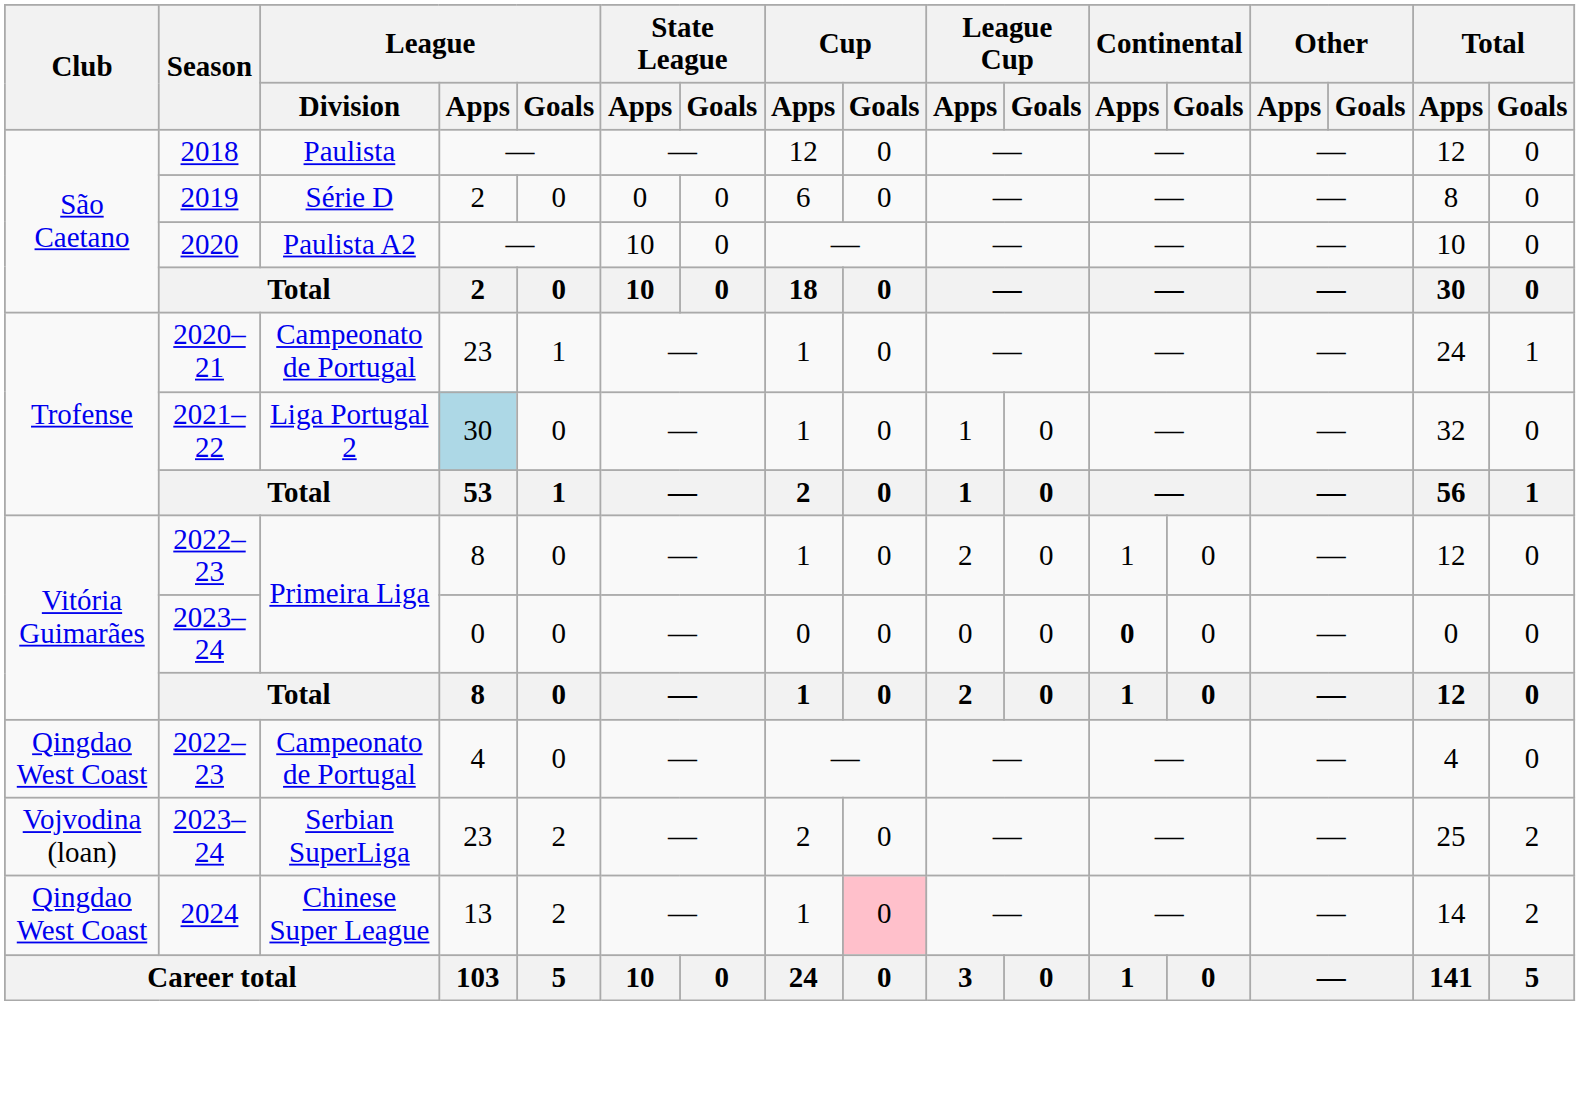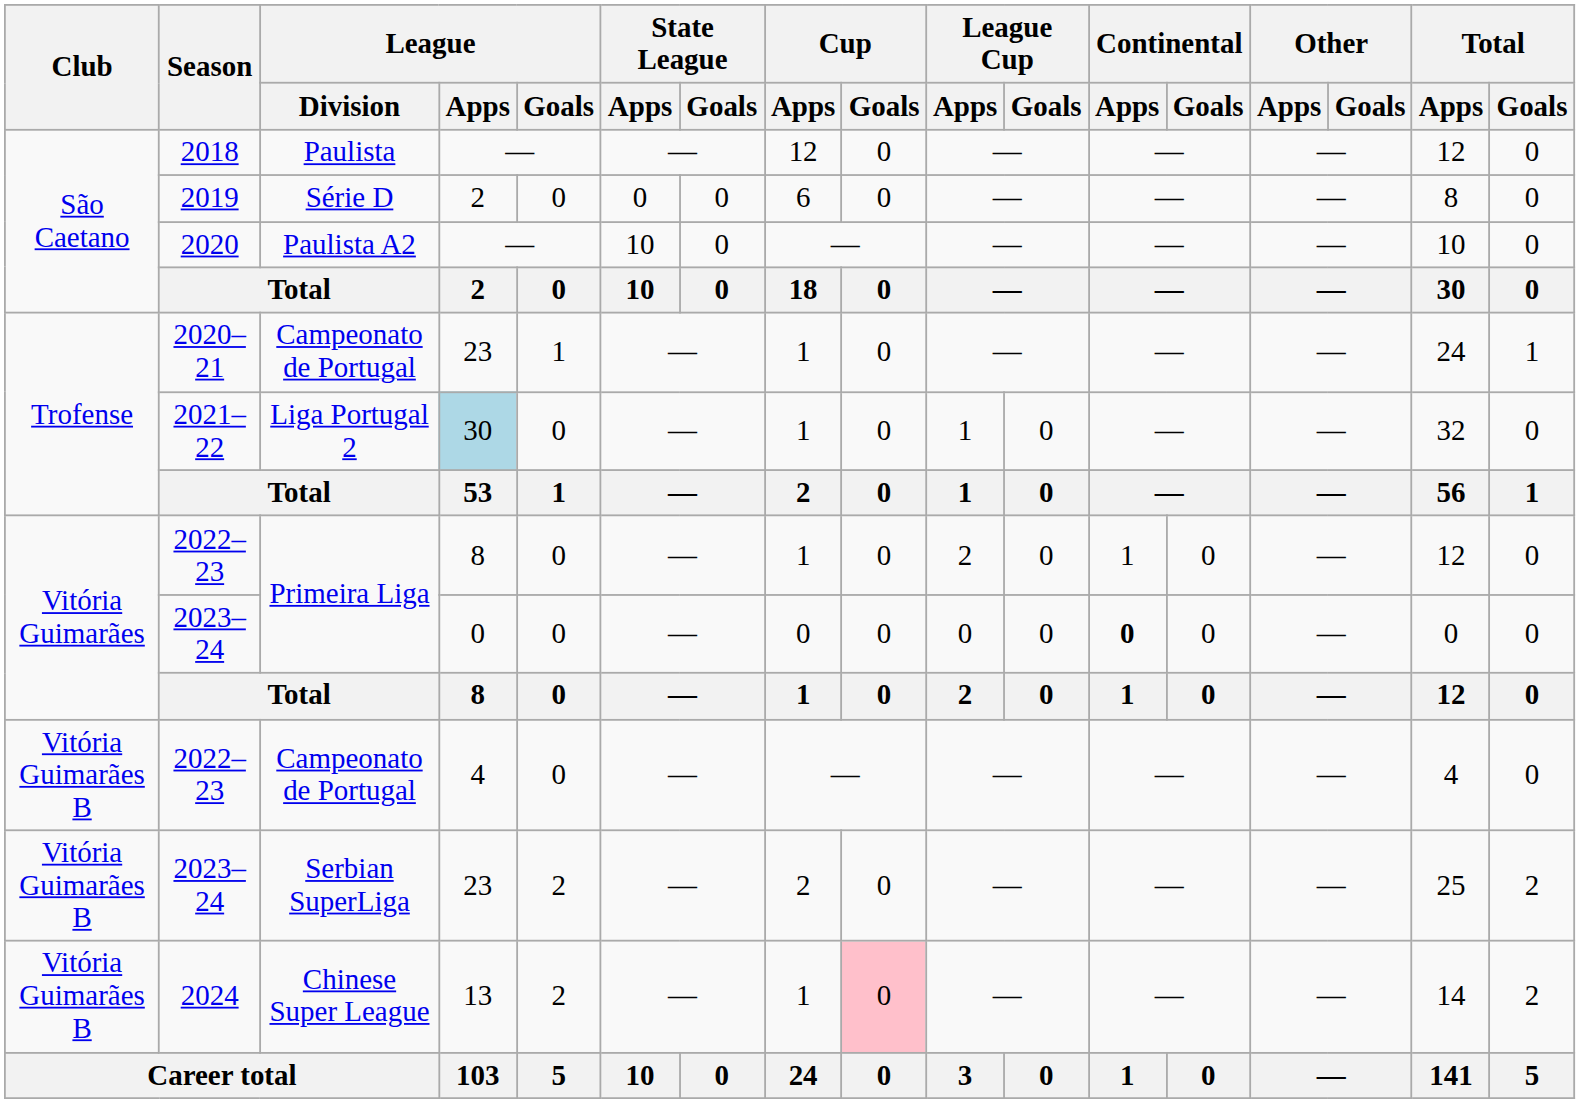2022–23 / Campeonato de Portugal | Club: Qingdao West Coast -> Vitória Guimarães B
2023–24 / Serbian SuperLiga | Club: Vojvodina (loan) -> Vitória Guimarães B
2024 | Club: Qingdao West Coast -> Vitória Guimarães B
